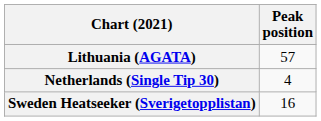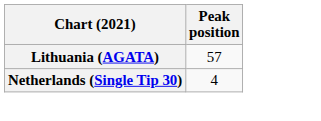- row: Sweden Heatseeker (Sverigetopplistan) | 16
